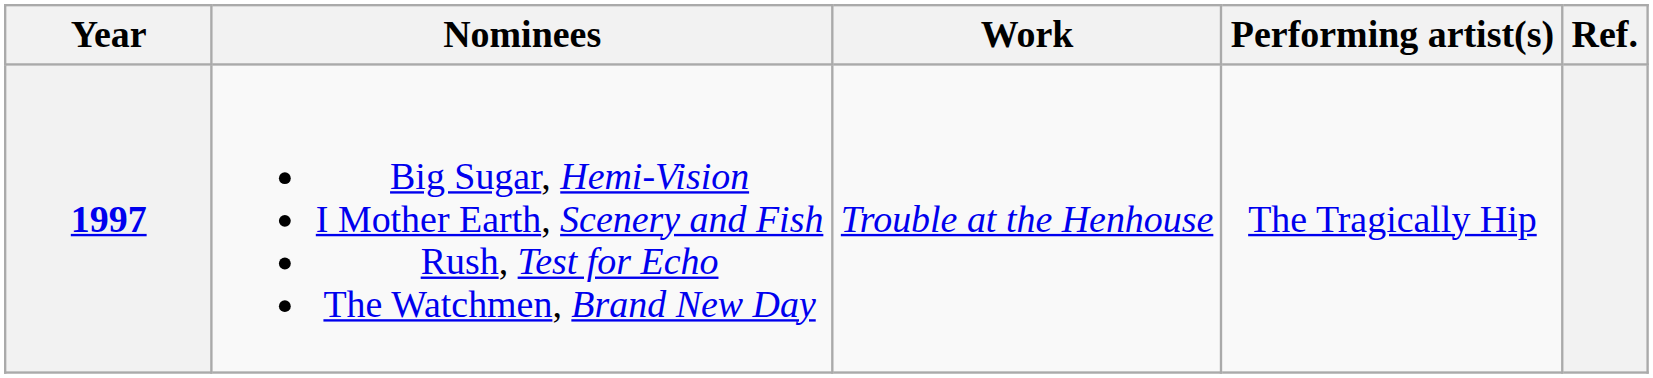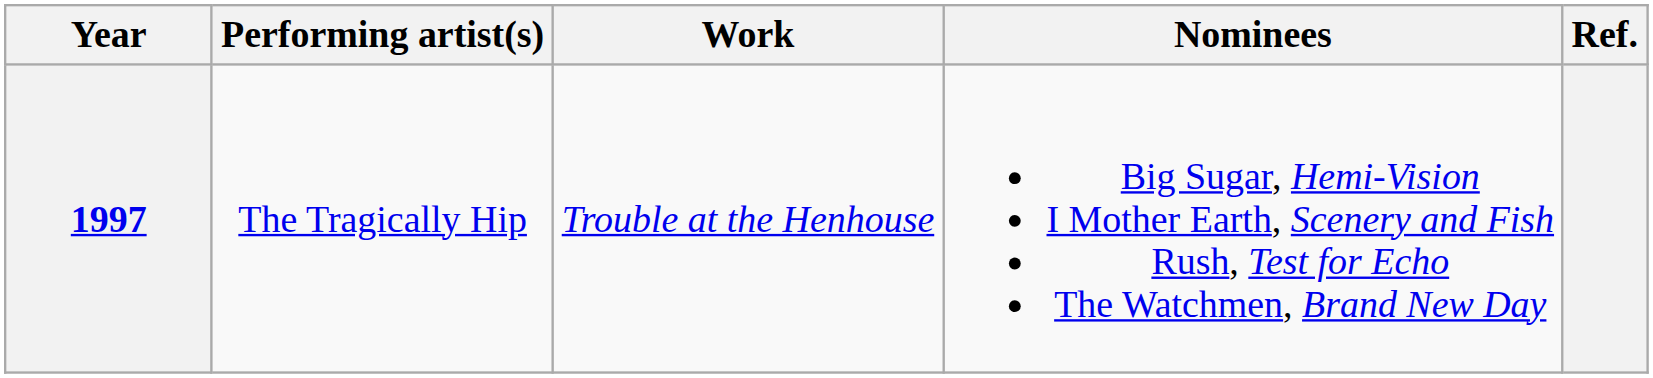columns swapped: Performing artist(s) <-> Nominees
